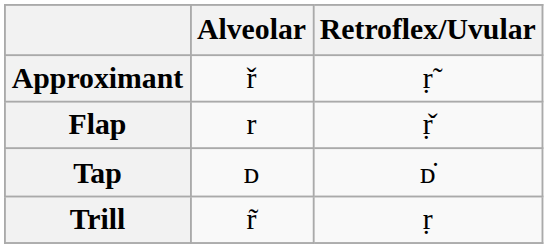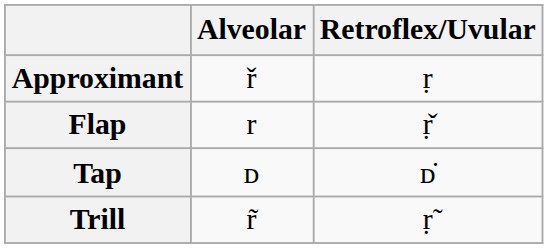Approximant | Retroflex/Uvular: ṛ̃ -> ṛ
Trill | Retroflex/Uvular: ṛ -> ṛ̃
